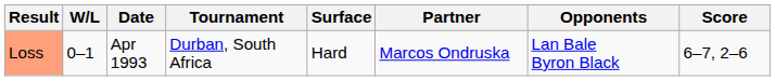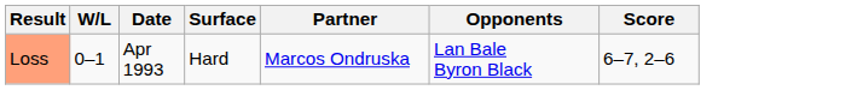- column: Tournament | Durban, South Africa
